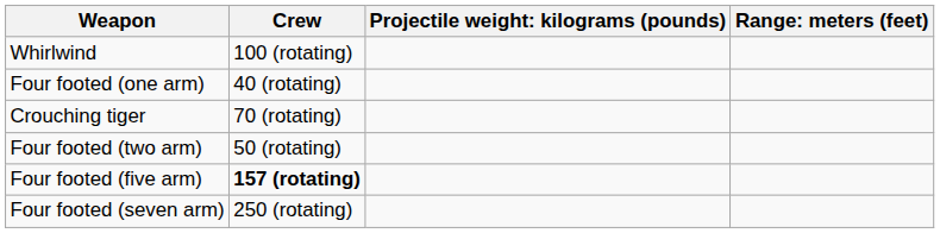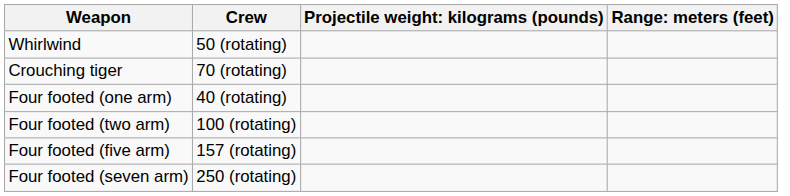Whirlwind | Crew: 100 (rotating) -> 50 (rotating)
rows swapped: Crouching tiger <-> Four footed (one arm)
Four footed (two arm) | Crew: 50 (rotating) -> 100 (rotating)
Four footed (five arm) | Crew: bold -> normal
